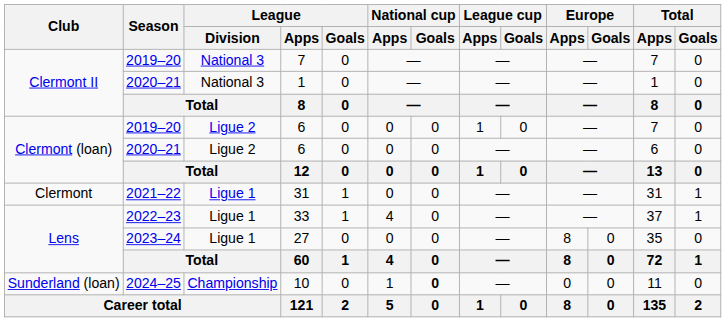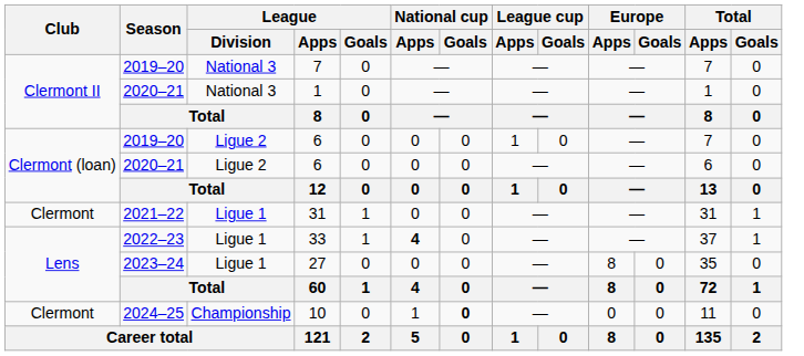33 | National cup / Apps: normal -> bold
10 | Club: Sunderland (loan) -> Clermont
